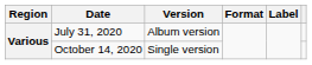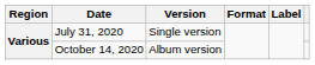July 31, 2020 | Version: Album version -> Single version
October 14, 2020 | Version: Single version -> Album version
